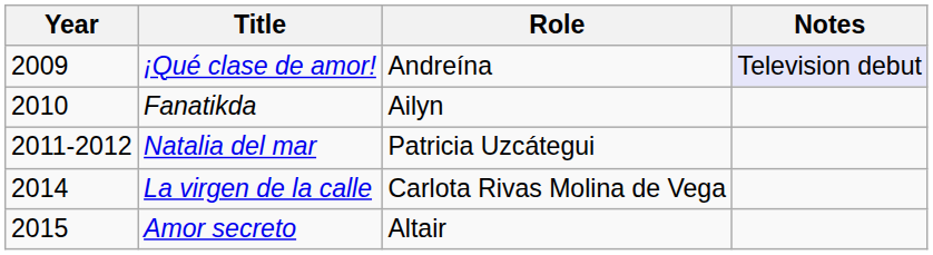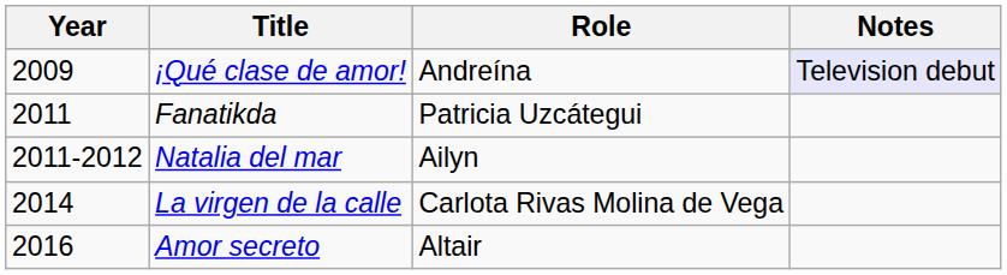Fanatikda | Year: 2010 -> 2011
Fanatikda | Role: Ailyn -> Patricia Uzcátegui
Natalia del mar | Role: Patricia Uzcátegui -> Ailyn
Amor secreto | Year: 2015 -> 2016
